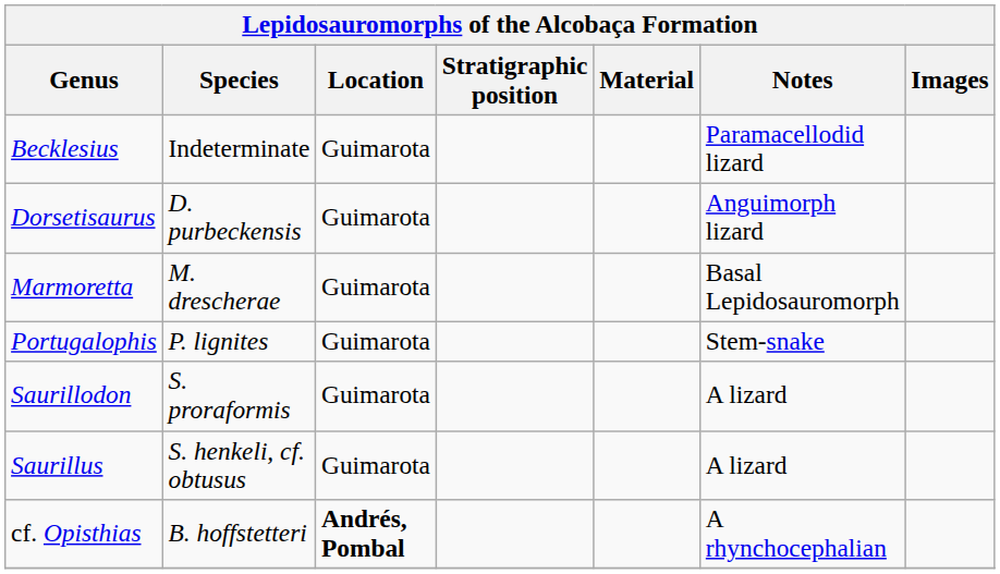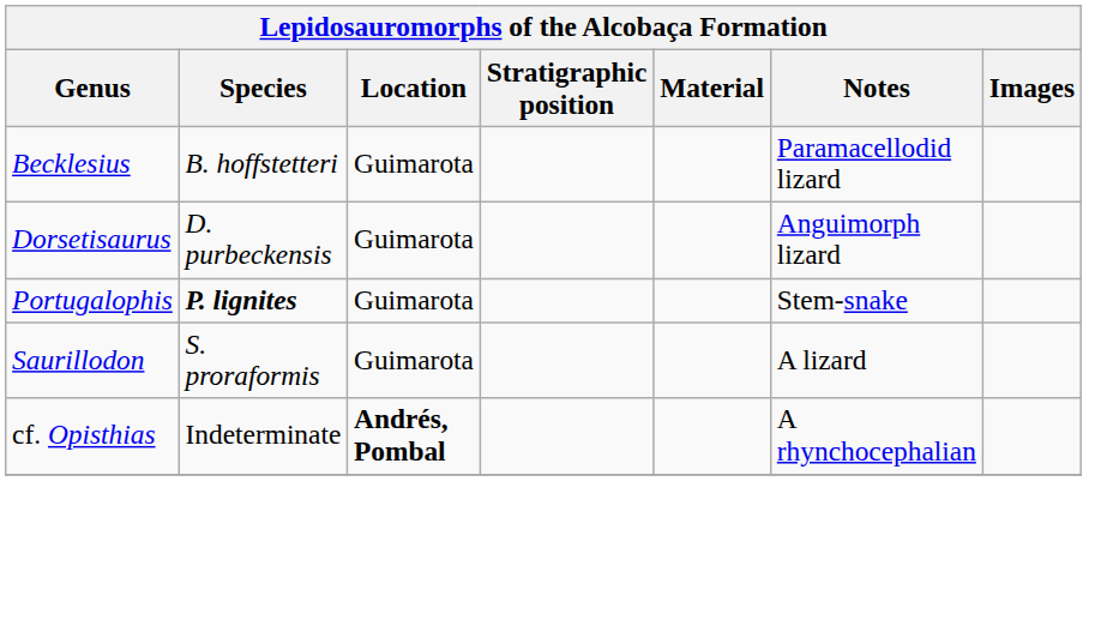Becklesius | Species: Indeterminate -> B. hoffstetteri
- row: Marmoretta | M. drescherae | Guimarota | Basal Lepidosauromorph
Portugalophis | Species: normal -> bold
- row: Saurillus | S. henkeli, cf. obtusus | Guimarota | A lizard
cf. Opisthias | Species: B. hoffstetteri -> Indeterminate
